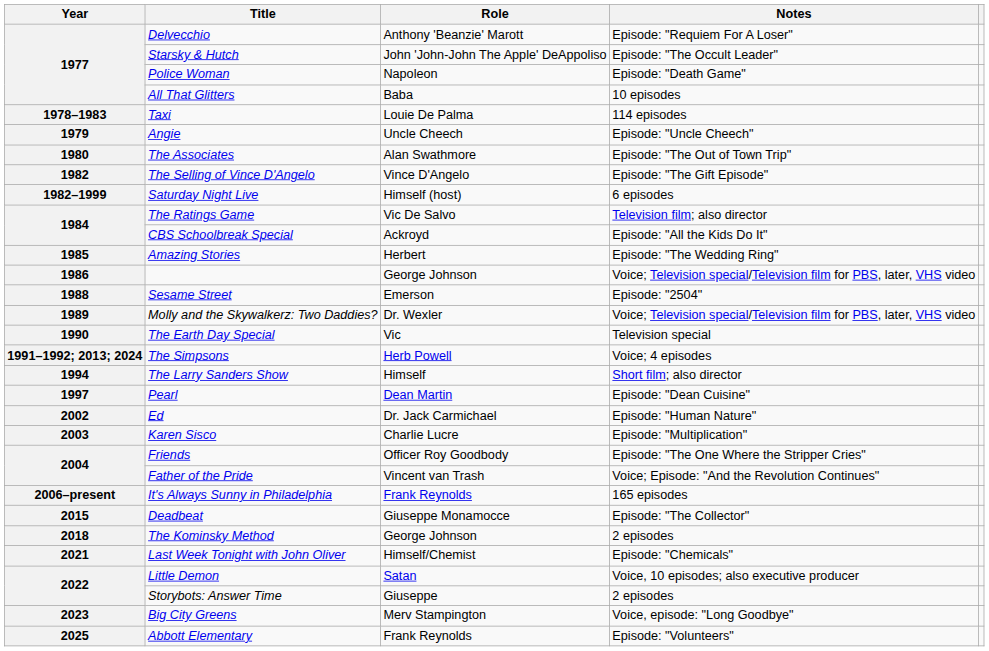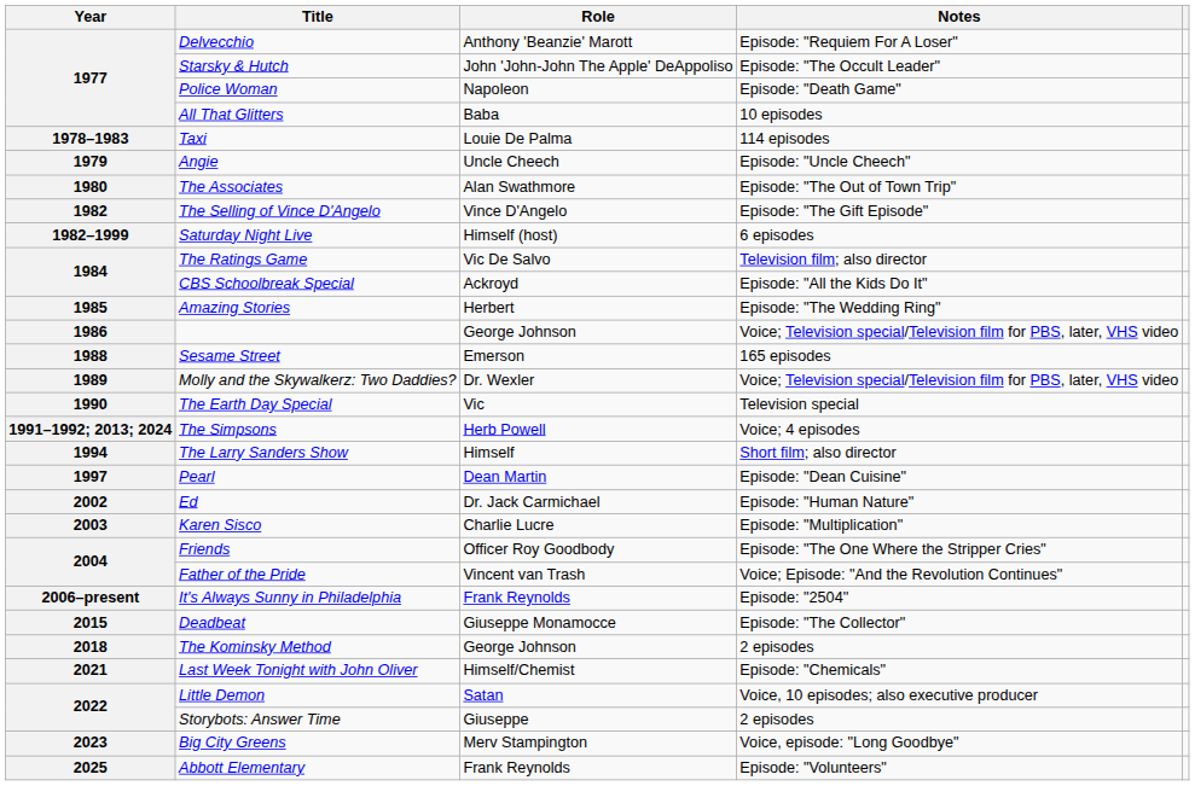Sesame Street | Notes: Episode: "2504" -> 165 episodes
It's Always Sunny in Philadelphia | Notes: 165 episodes -> Episode: "2504"
